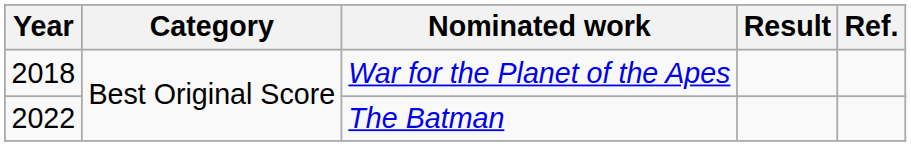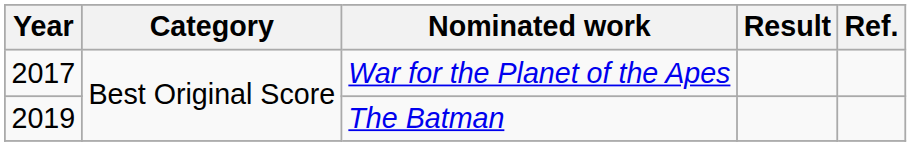War for the Planet of the Apes | Year: 2018 -> 2017
The Batman | Year: 2022 -> 2019
